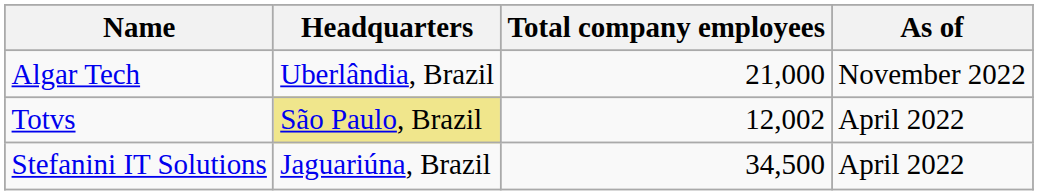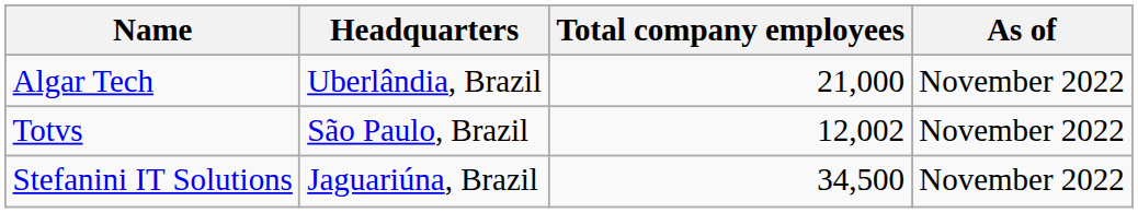Totvs | Headquarters: khaki background -> no background
Totvs | As of: April 2022 -> November 2022
Stefanini IT Solutions | As of: April 2022 -> November 2022
